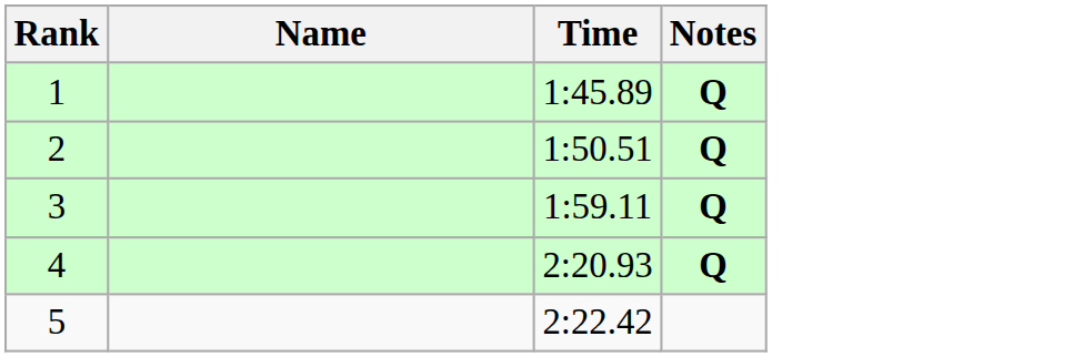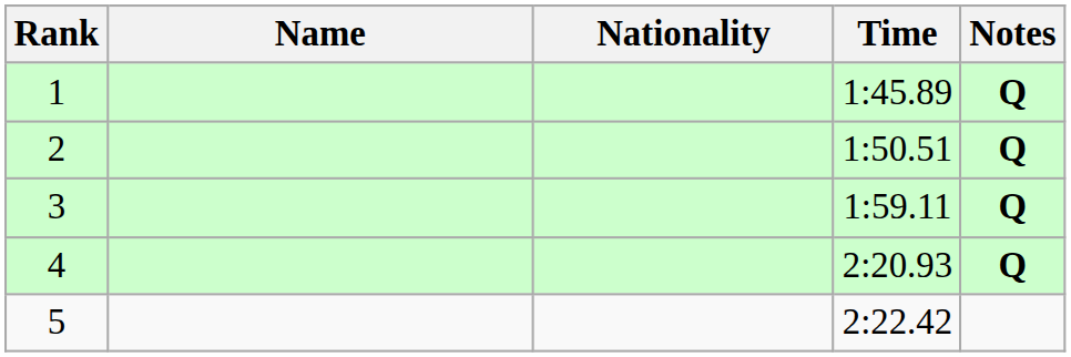+ column: Nationality
